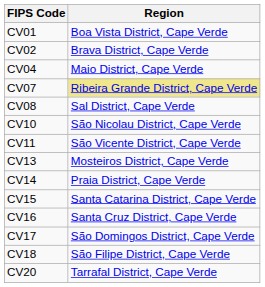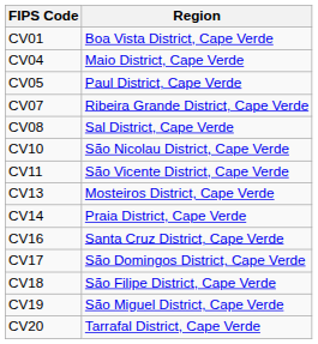- row: CV02 | Brava District, Cape Verde
+ row: CV05 | Paul District, Cape Verde
CV07 | Region: khaki background -> no background
- row: CV15 | Santa Catarina District, Cape Verde
+ row: CV19 | São Miguel District, Cape Verde
